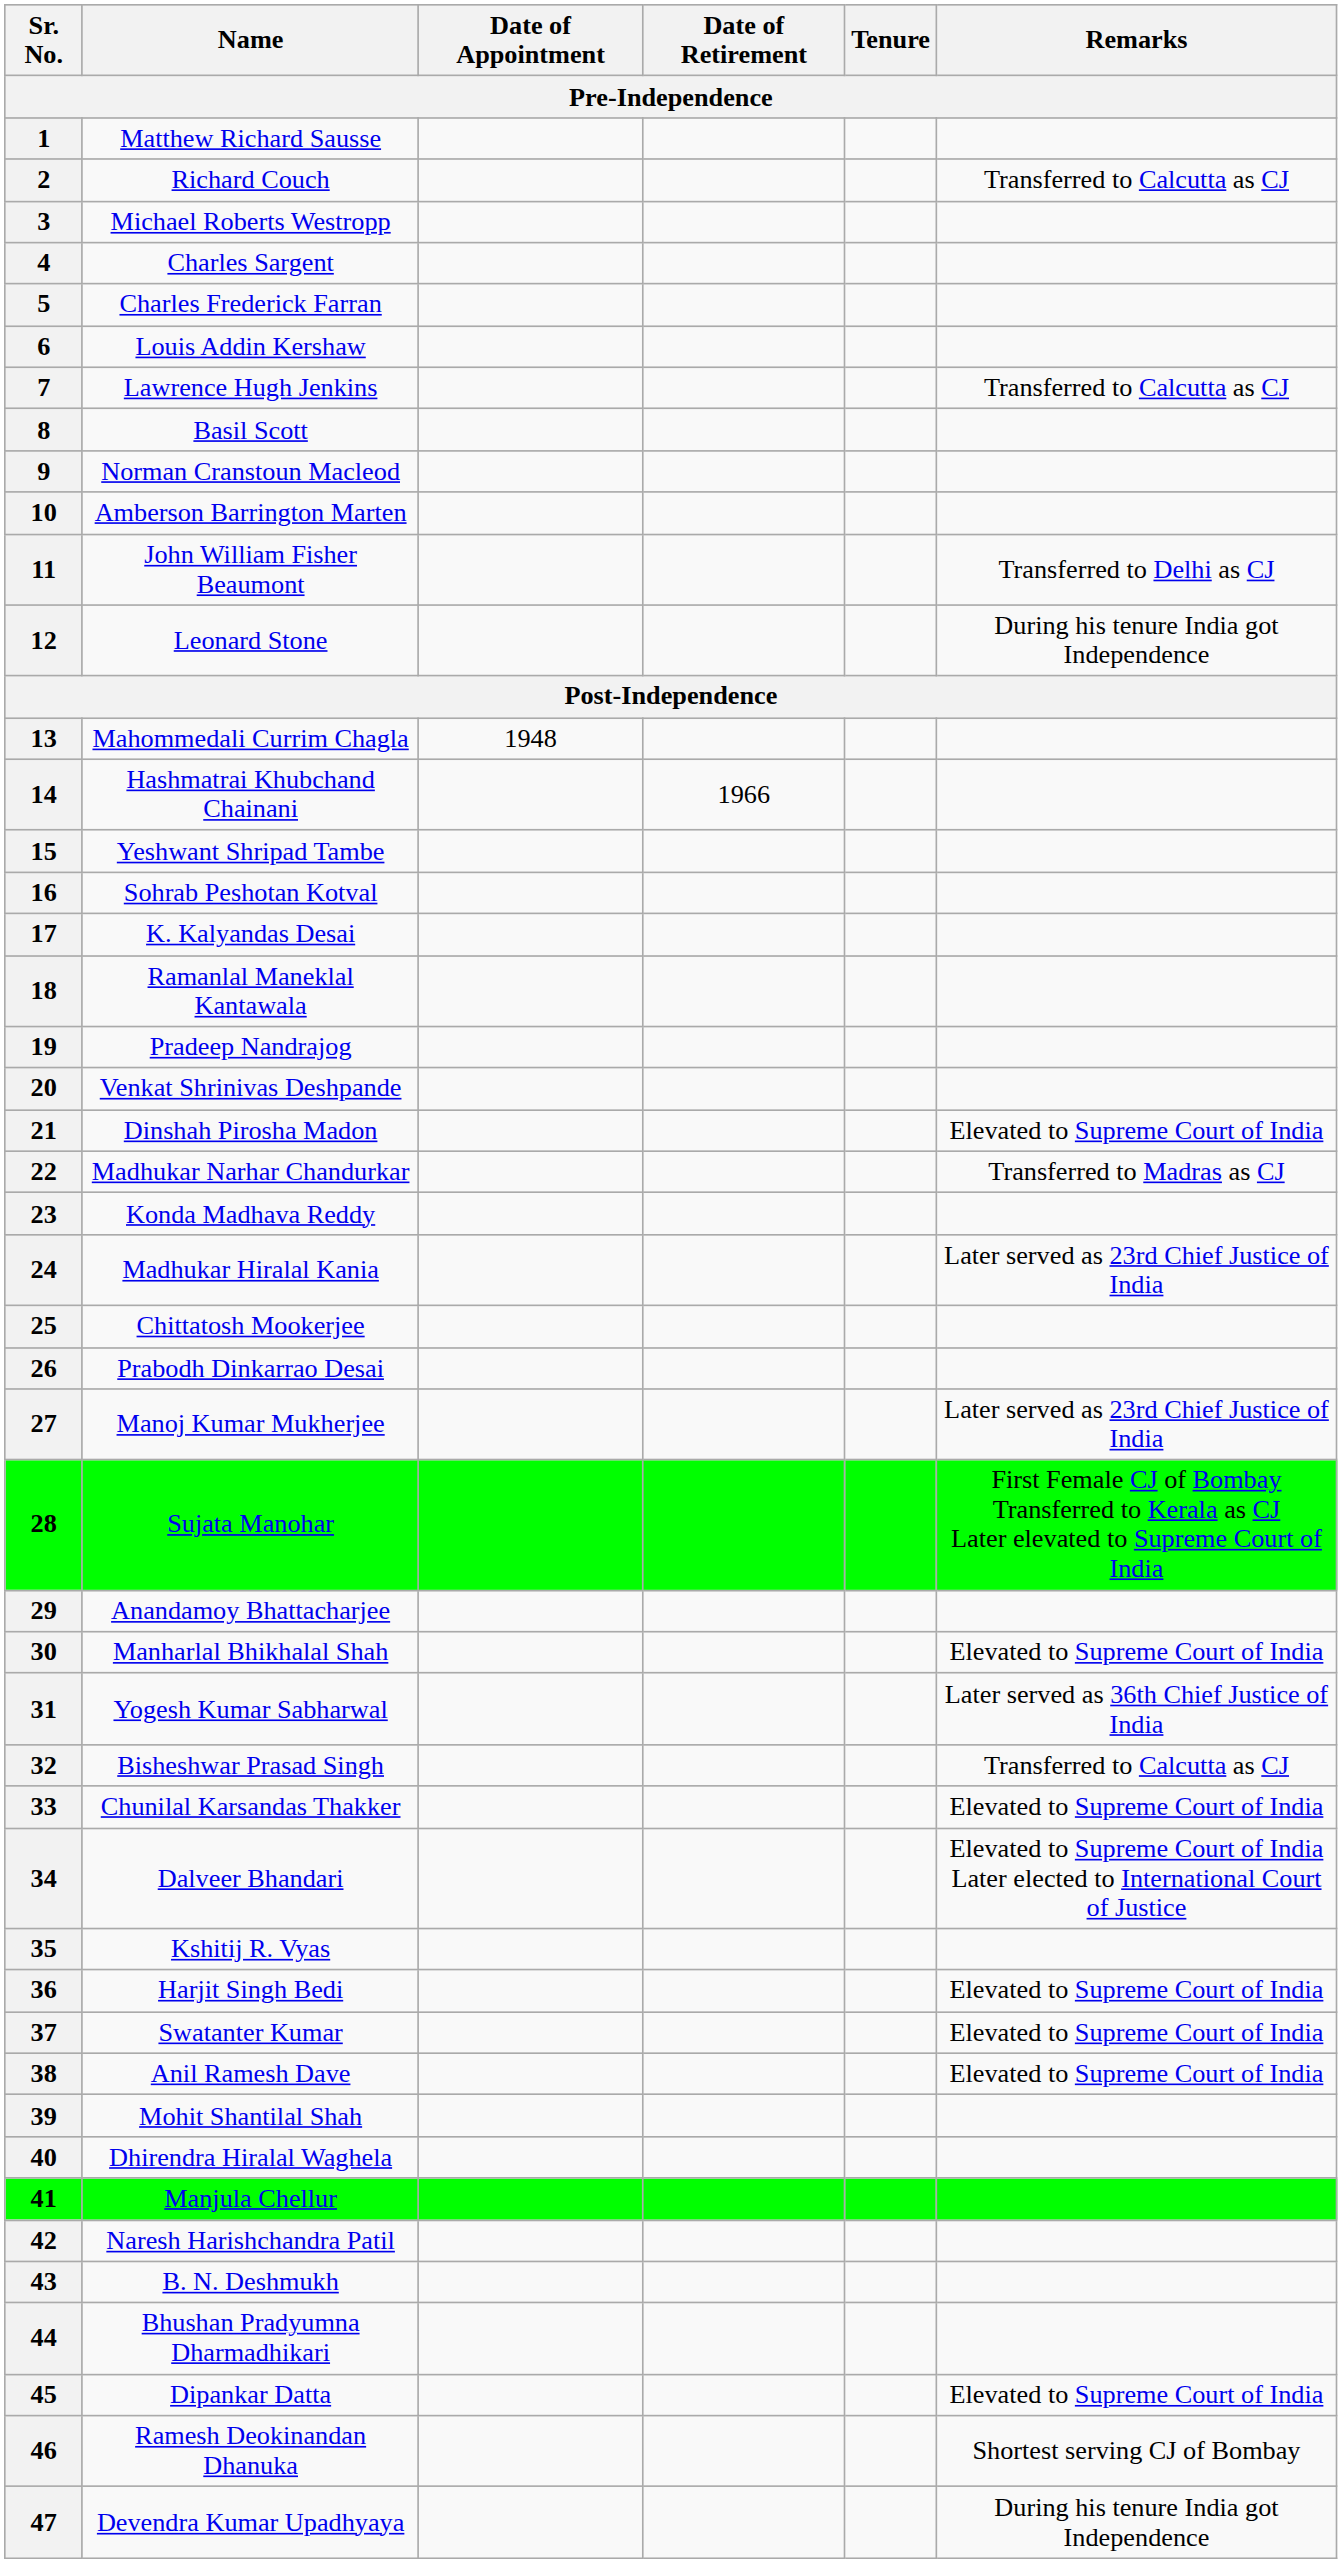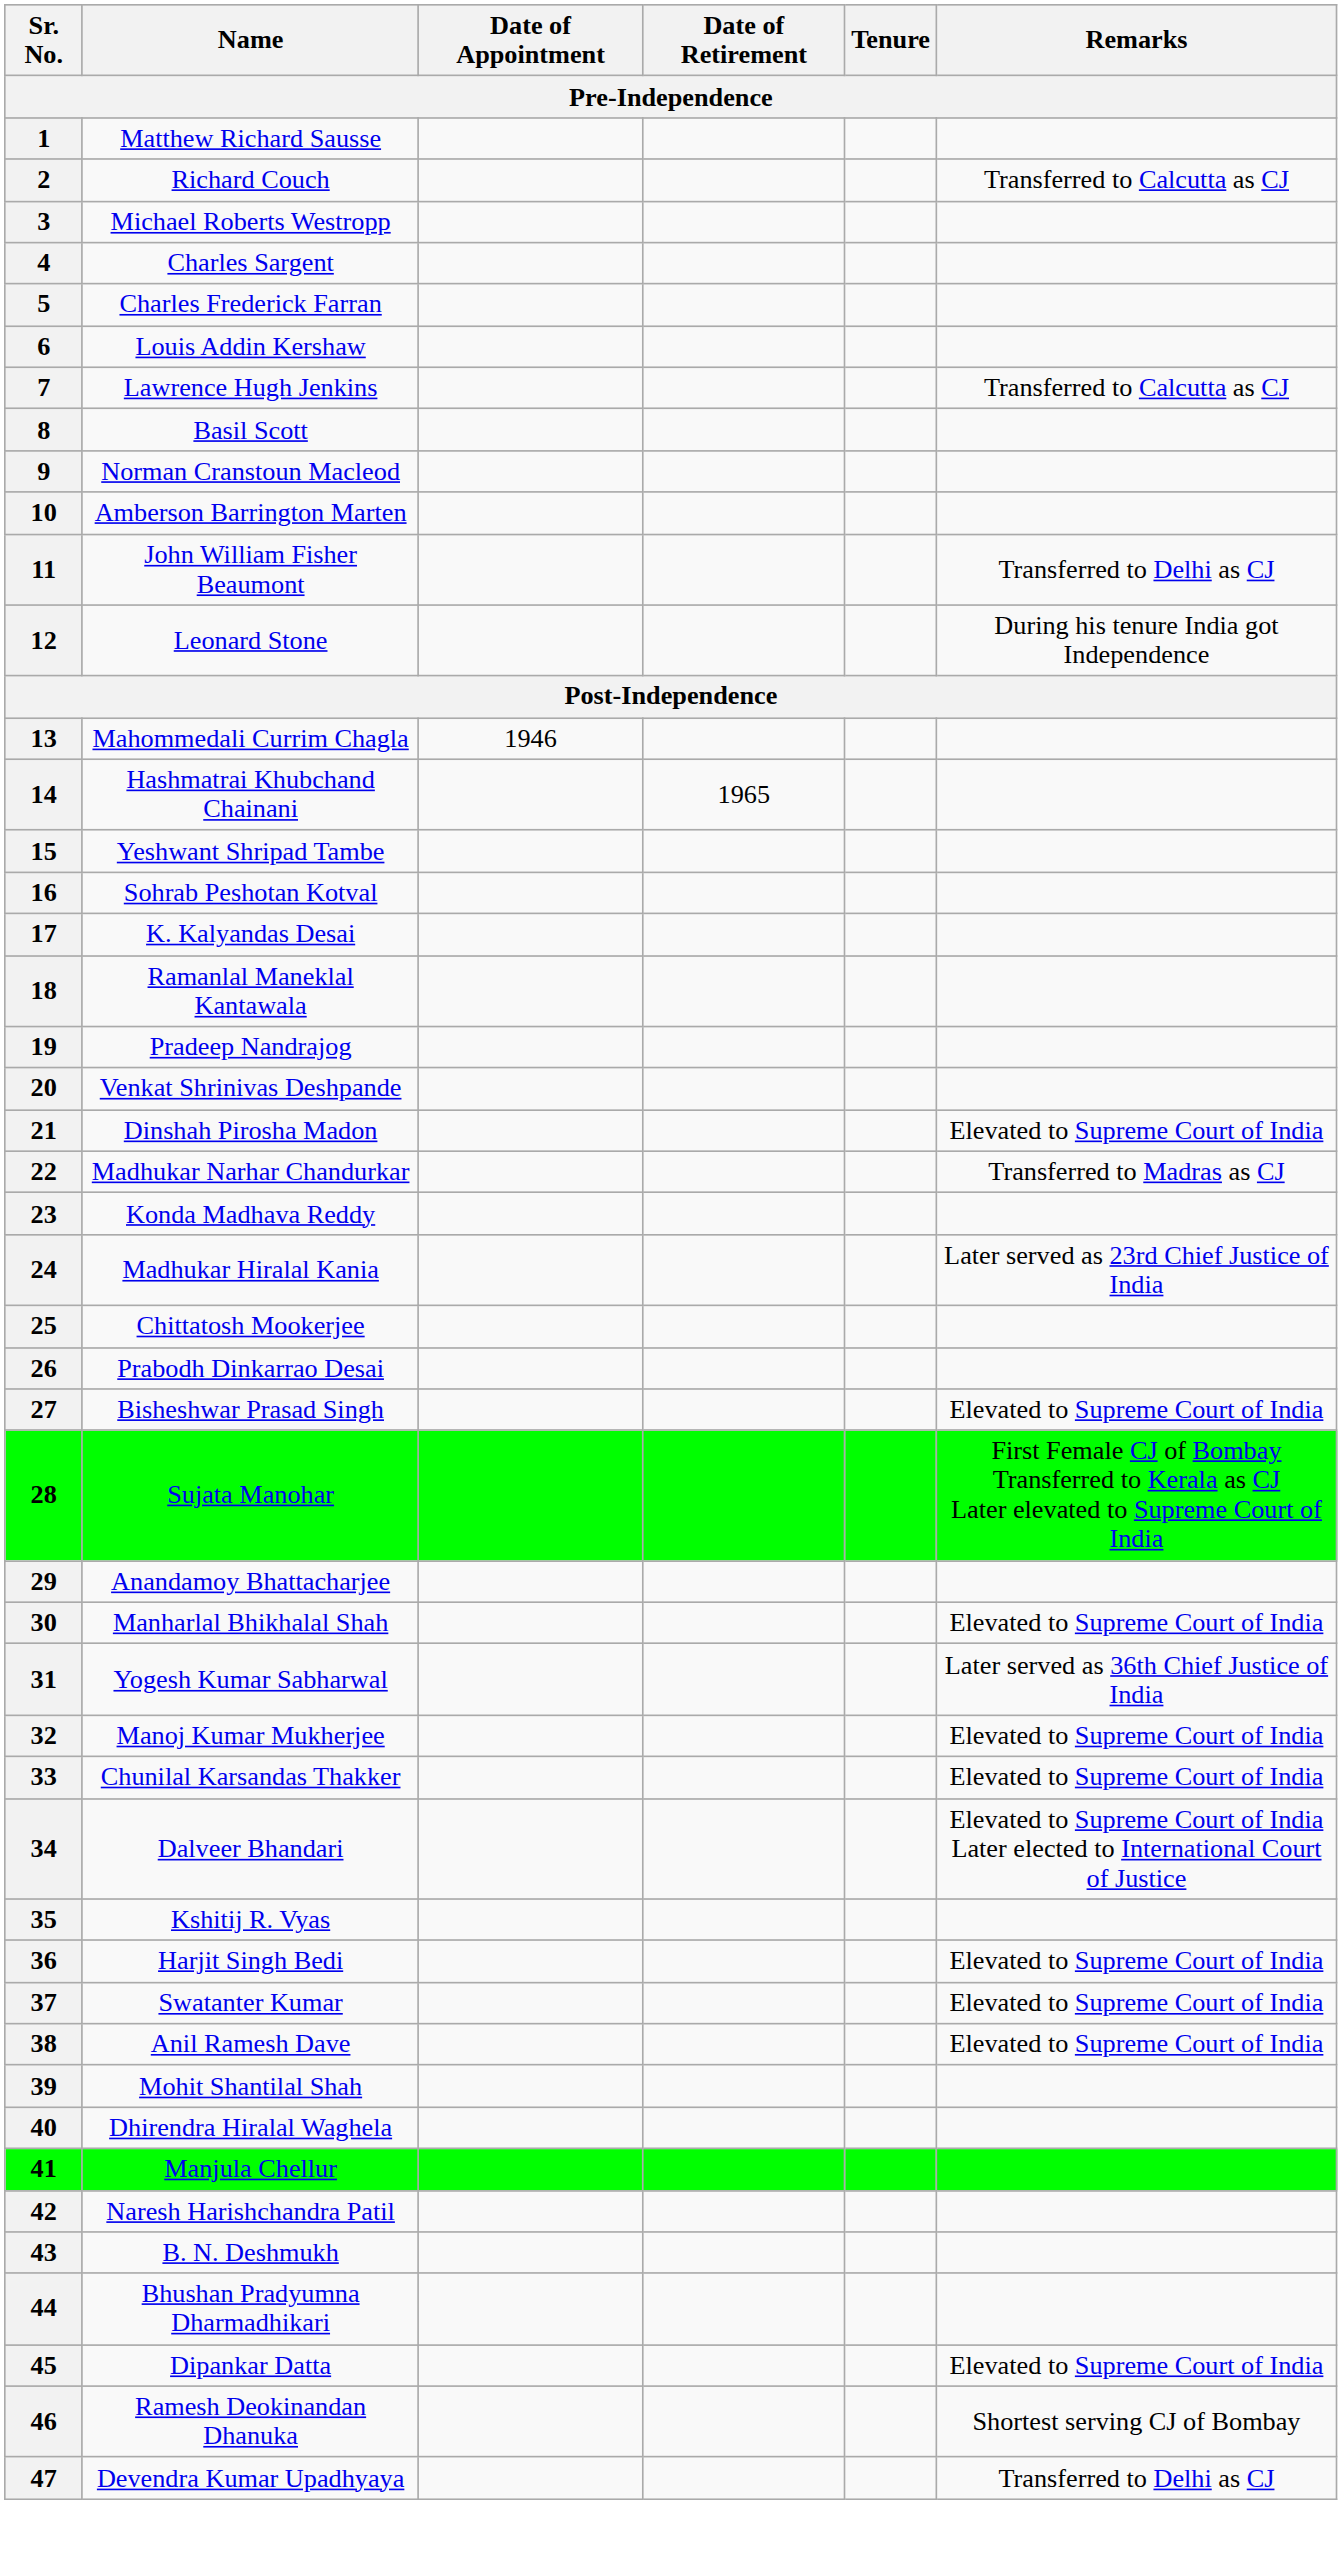13 | Date of Appointment: 1948 -> 1946
14 | Date of Retirement: 1966 -> 1965
27 | Name: Manoj Kumar Mukherjee -> Bisheshwar Prasad Singh
27 | Remarks: Later served as 23rd Chief Justice of India -> Elevated to Supreme Court of India
32 | Name: Bisheshwar Prasad Singh -> Manoj Kumar Mukherjee
32 | Remarks: Transferred to Calcutta as CJ -> Elevated to Supreme Court of India
47 | Remarks: During his tenure India got Independence -> Transferred to Delhi as CJ
